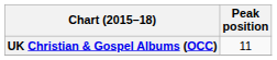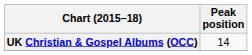UK Christian & Gospel Albums (OCC) | Peak position: 11 -> 14
